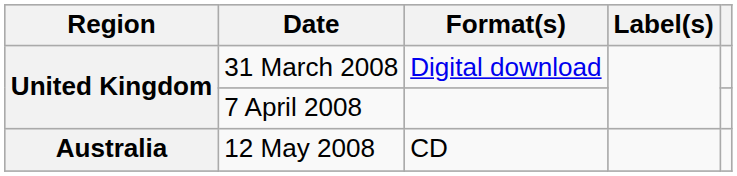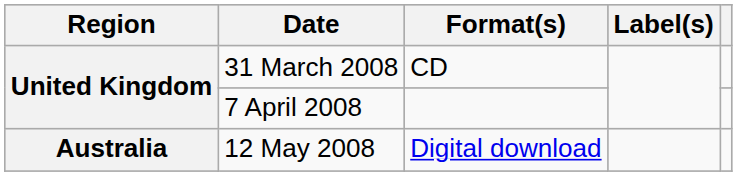31 March 2008 | Format(s): Digital download -> CD
12 May 2008 | Format(s): CD -> Digital download
